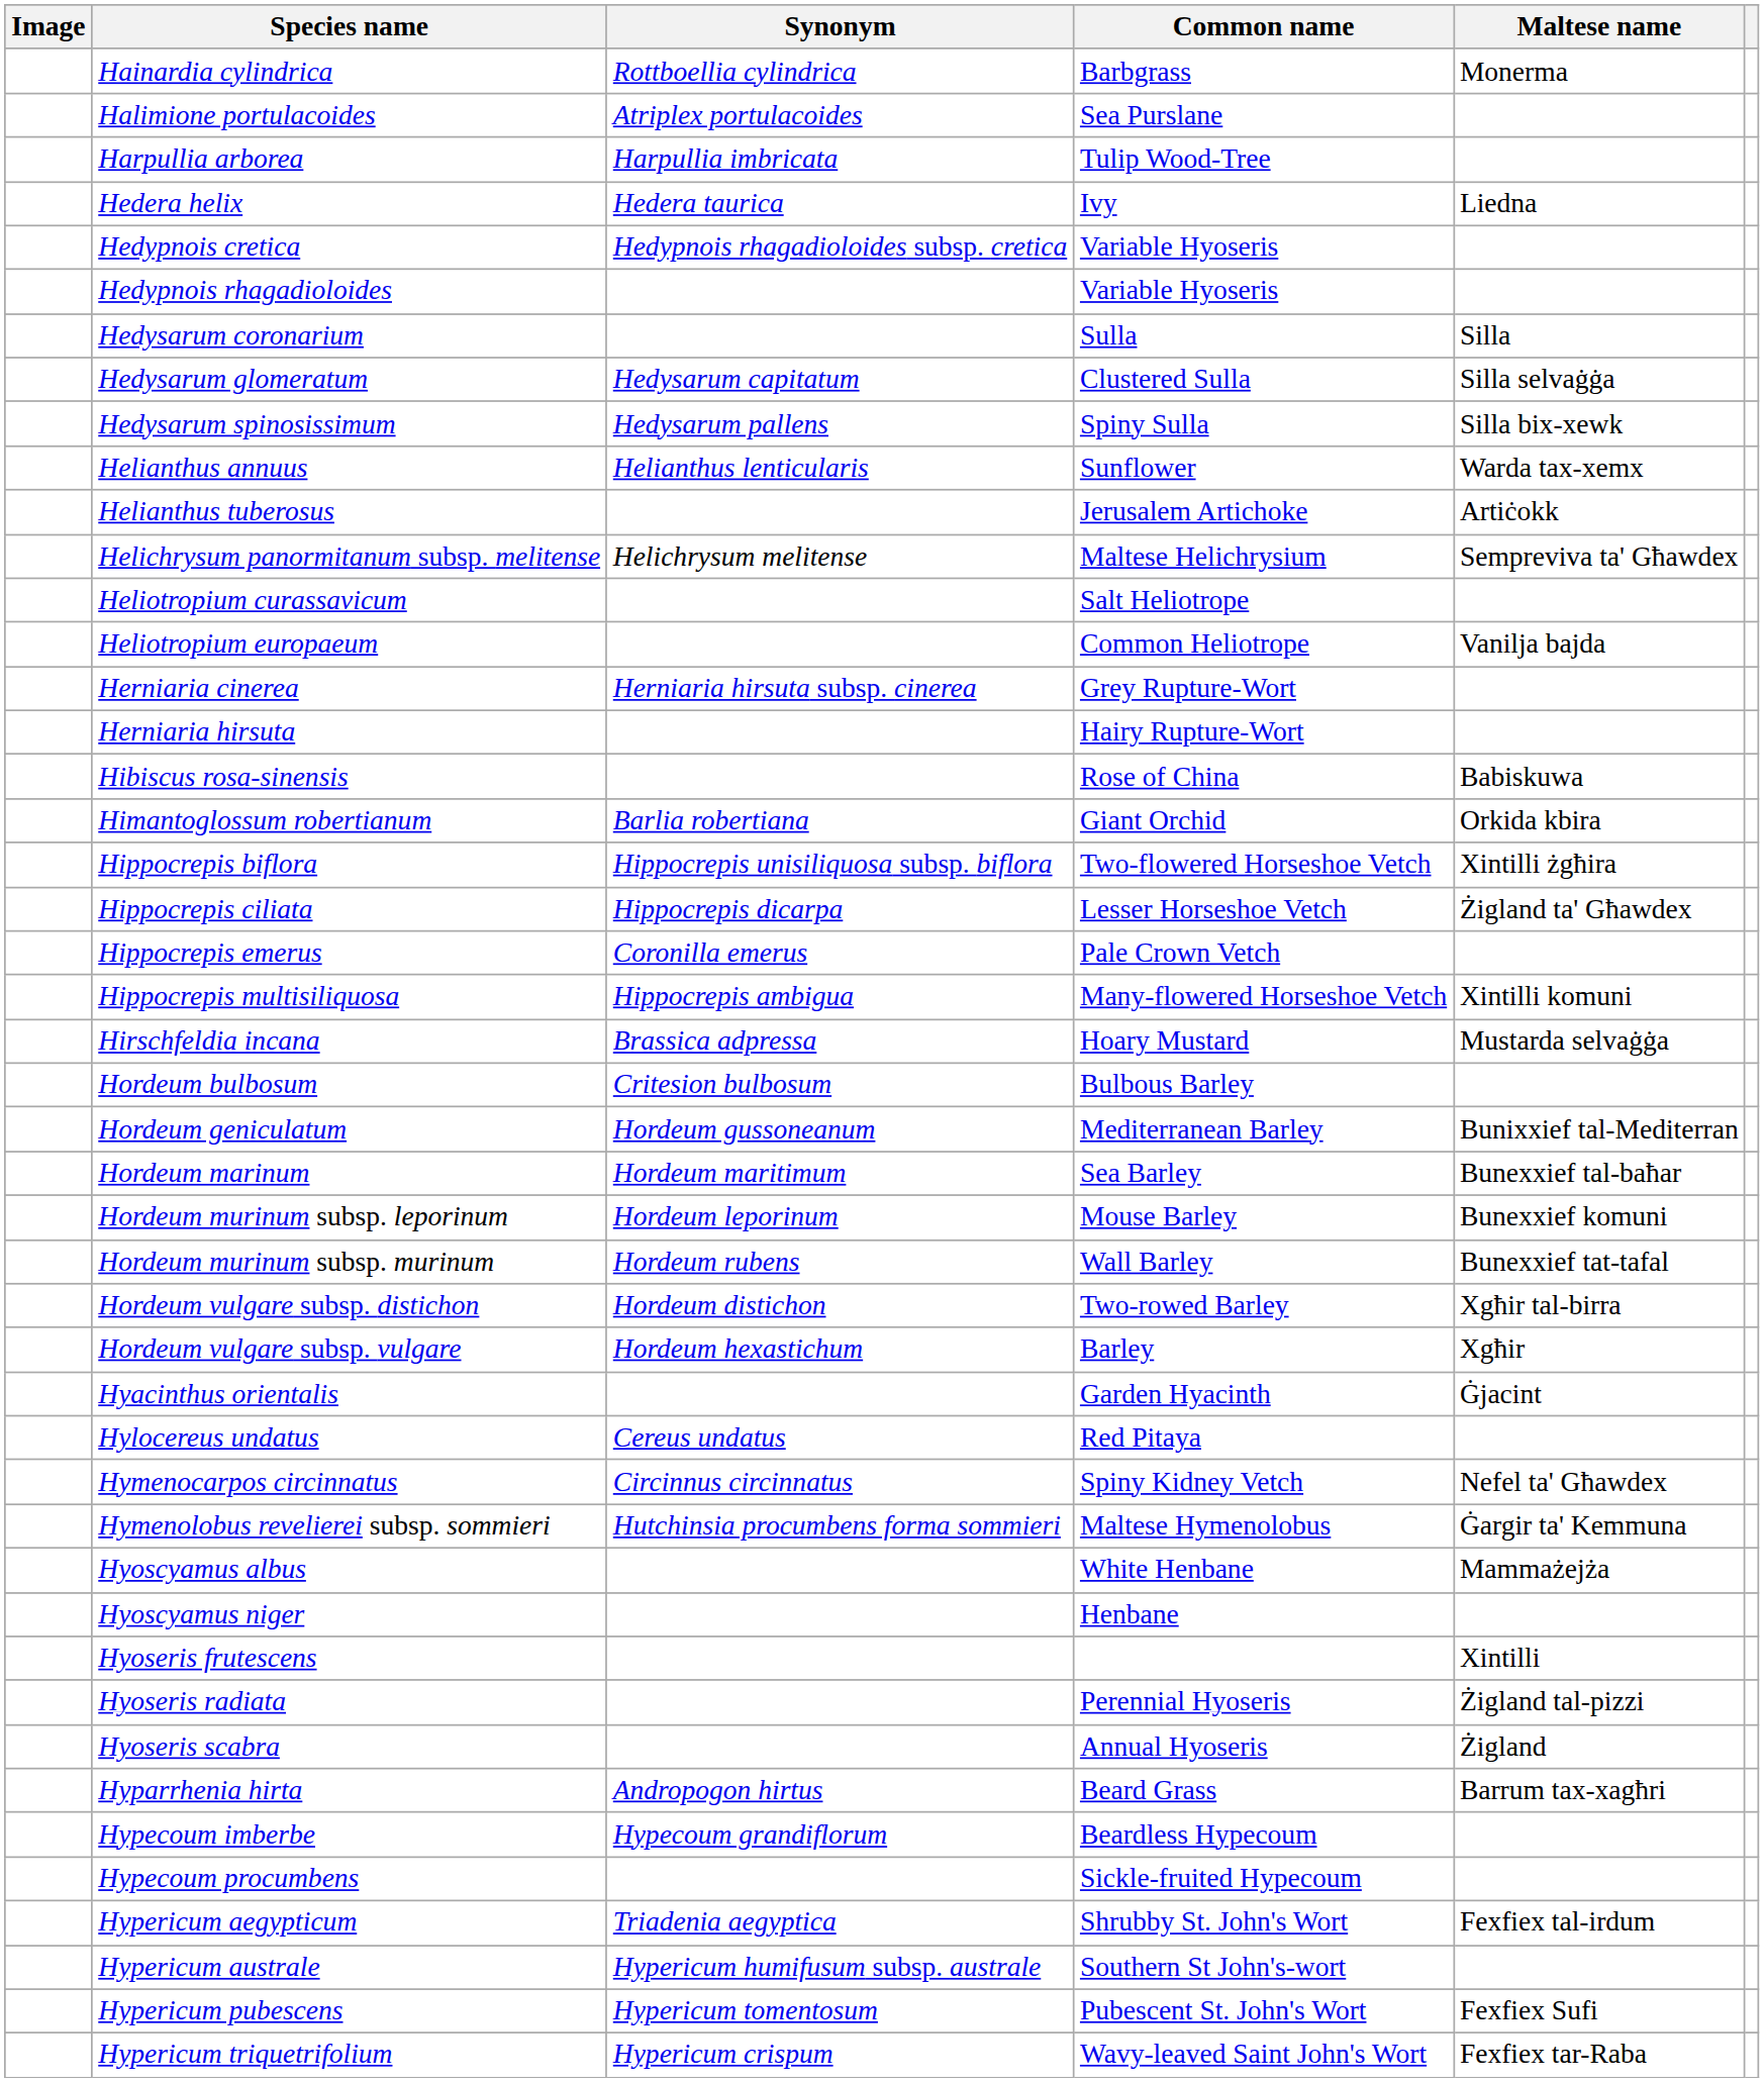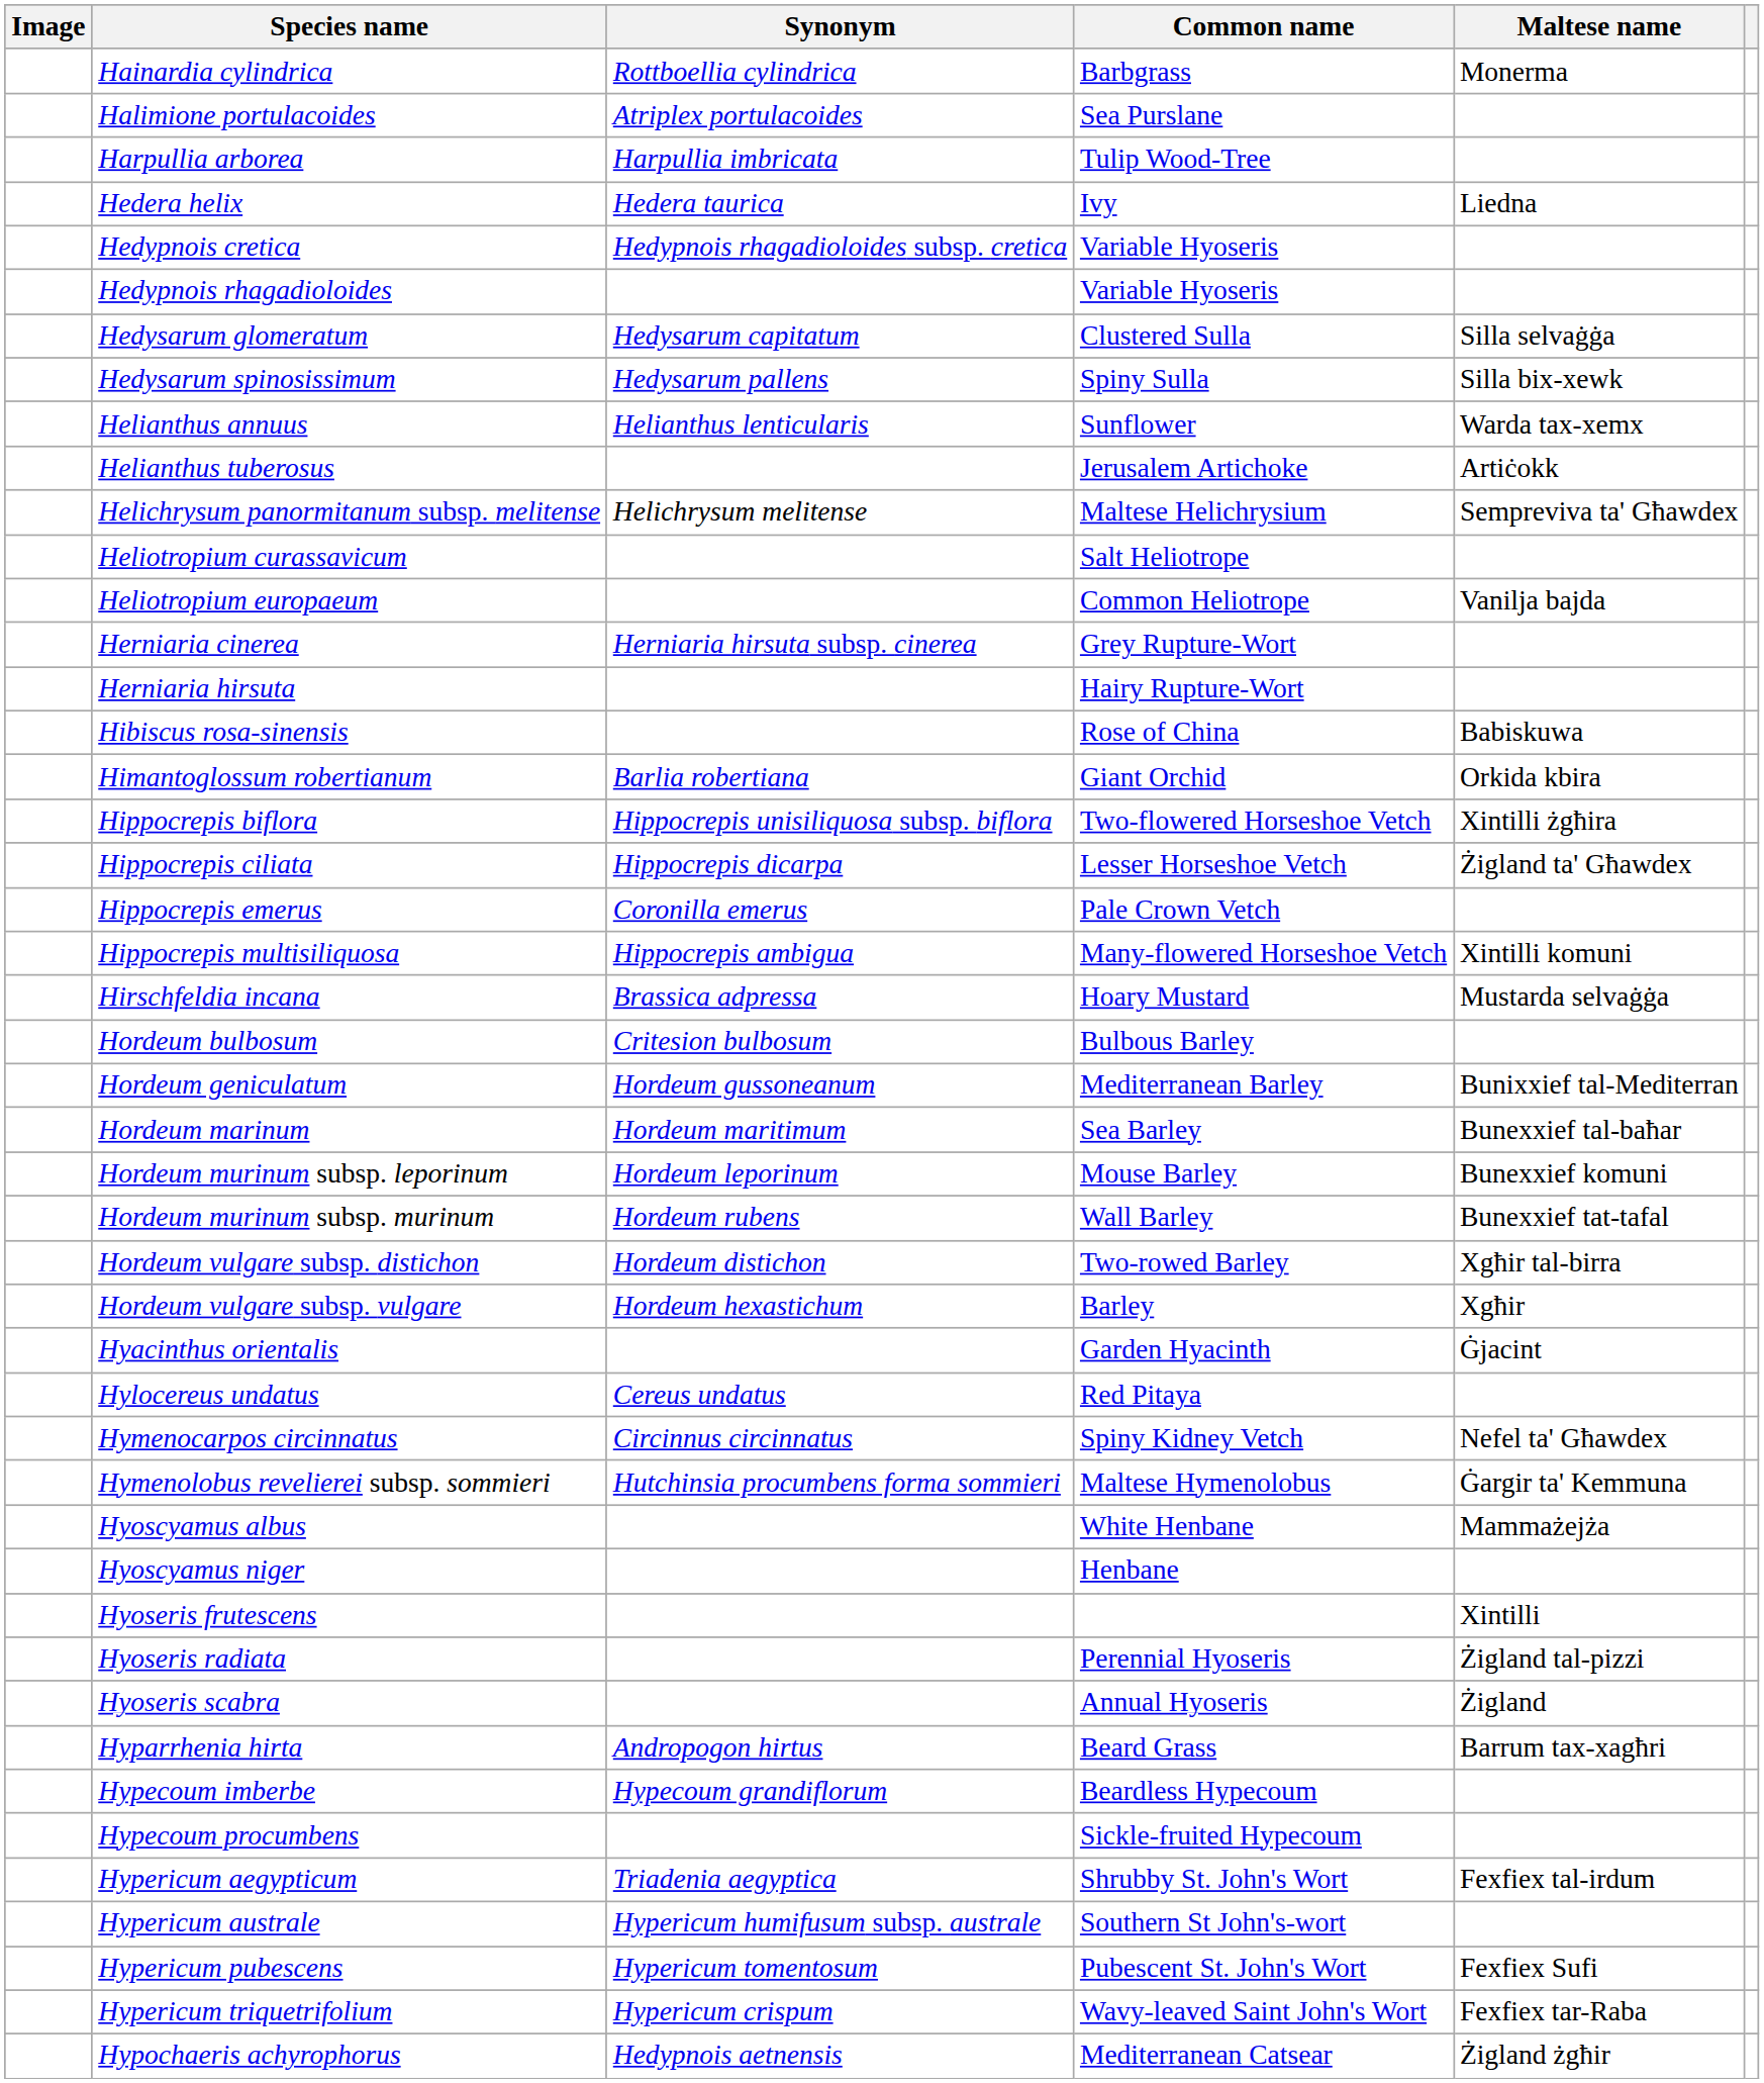- row: Hedysarum coronarium | Sulla | Silla
+ row: Hypochaeris achyrophorus | Hedypnois aetnensis | Mediterranean Catsear | Żigland żgħir
